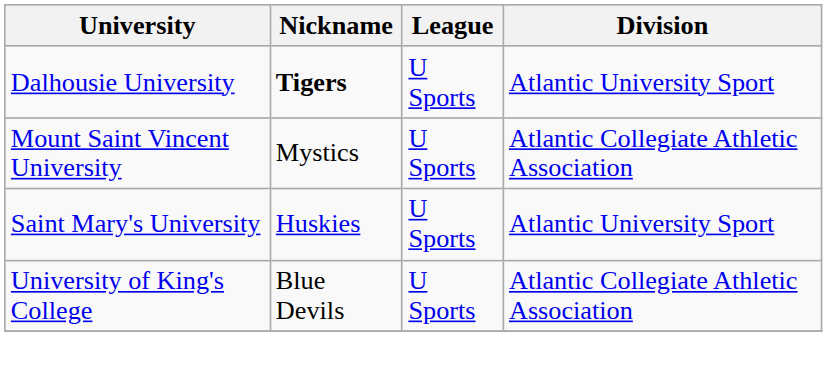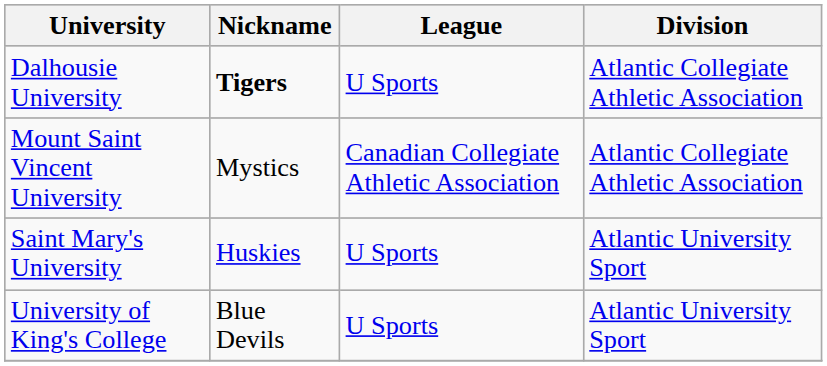Dalhousie University | Division: Atlantic University Sport -> Atlantic Collegiate Athletic Association
Mount Saint Vincent University | League: U Sports -> Canadian Collegiate Athletic Association
University of King's College | Division: Atlantic Collegiate Athletic Association -> Atlantic University Sport
